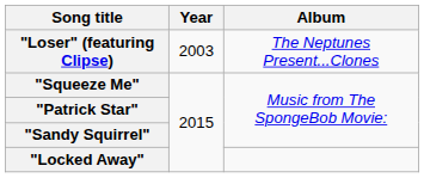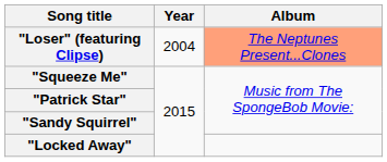"Loser" (featuring Clipse) | Year: 2003 -> 2004
"Loser" (featuring Clipse) | Album: no background -> lightsalmon background
